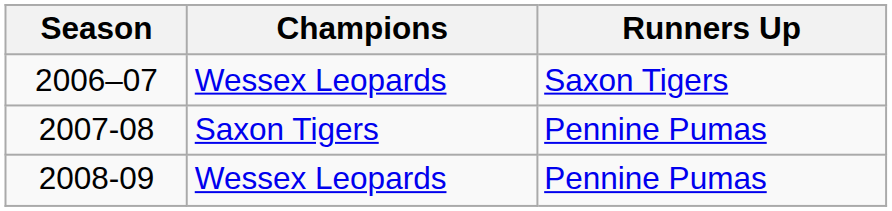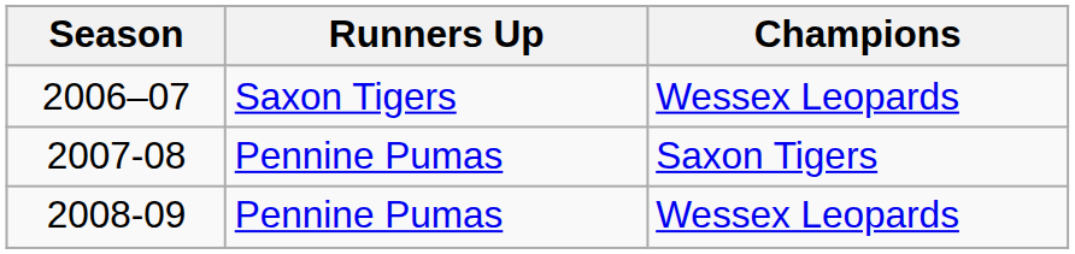columns swapped: Champions <-> Runners Up
